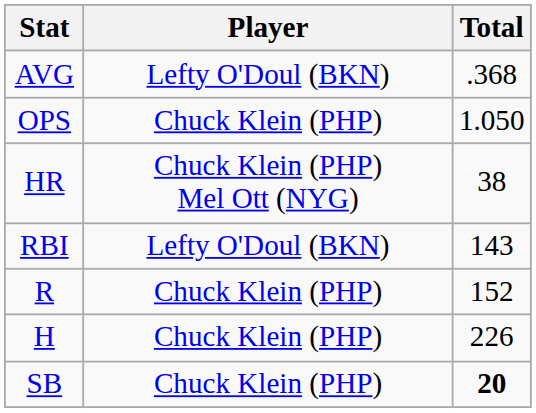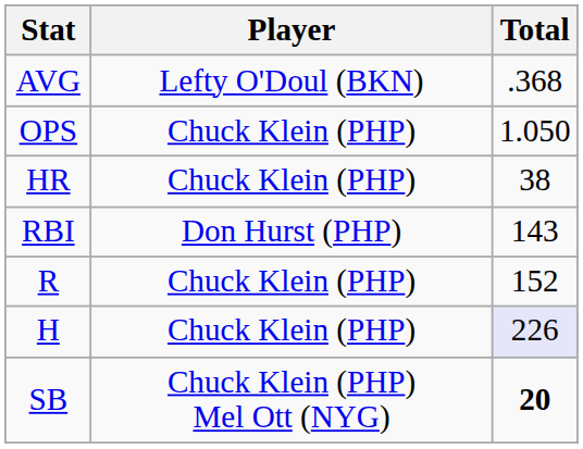HR | Player: Chuck Klein (PHP) Mel Ott (NYG) -> Chuck Klein (PHP)
RBI | Player: Lefty O'Doul (BKN) -> Don Hurst (PHP)
H | Total: no background -> lavender background
SB | Player: Chuck Klein (PHP) -> Chuck Klein (PHP) Mel Ott (NYG)
